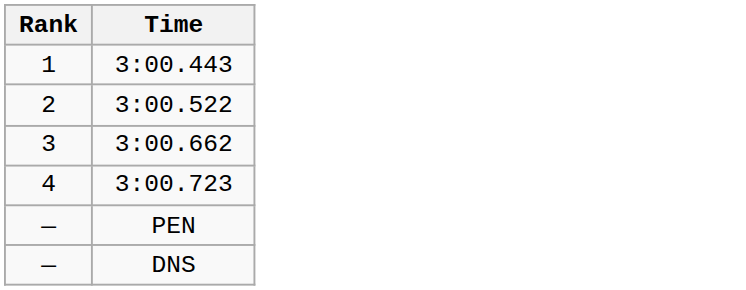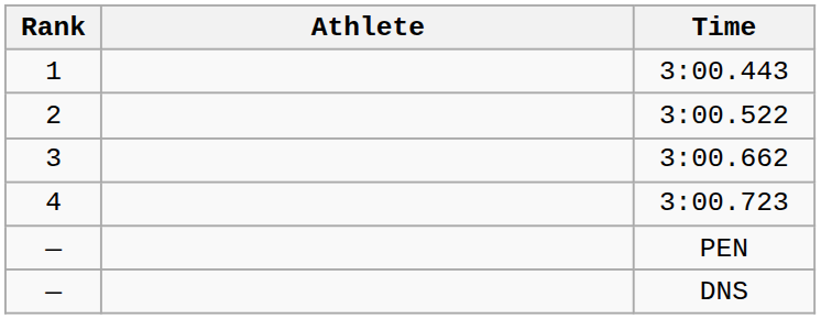+ column: Athlete
